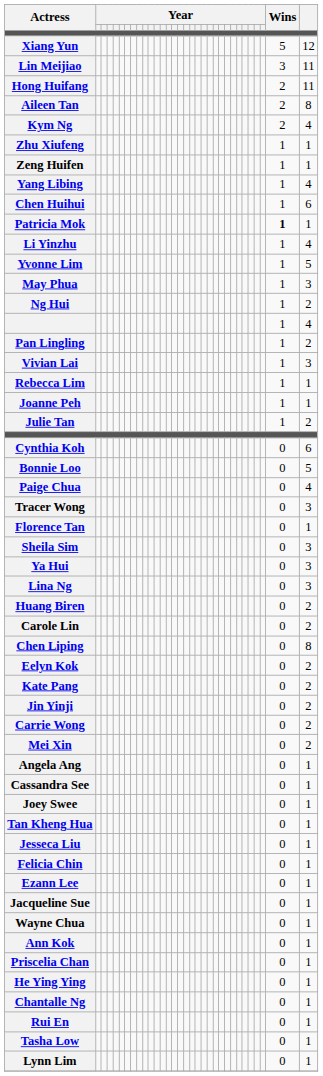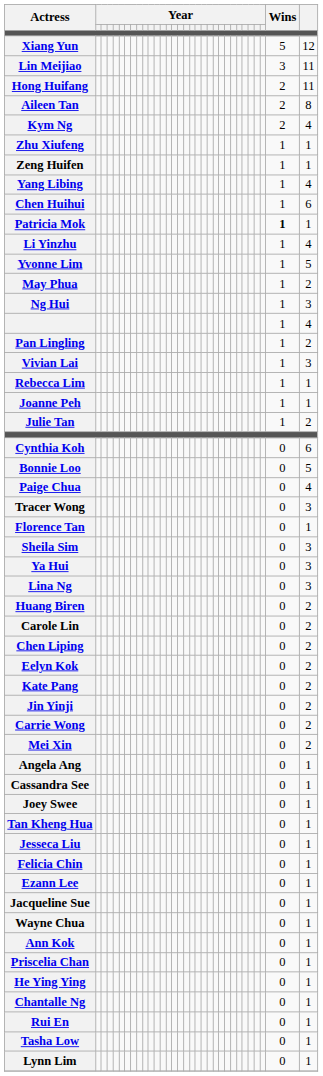May Phua | column 32: 3 -> 2
Ng Hui | column 32: 2 -> 3
Chen Liping | column 32: 8 -> 2
